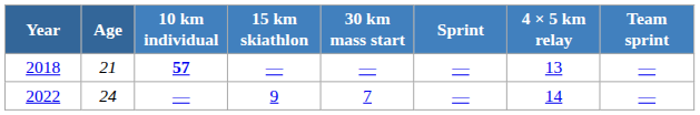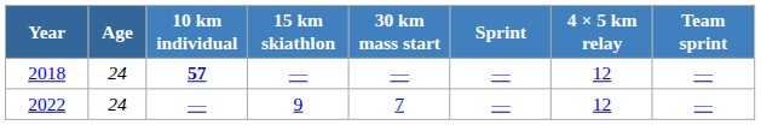2018 | Age: 21 -> 24
2018 | 4 × 5 km relay: 13 -> 12
2022 | 4 × 5 km relay: 14 -> 12
